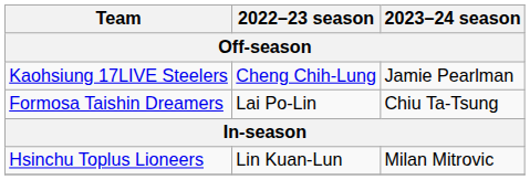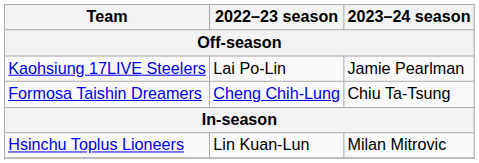Kaohsiung 17LIVE Steelers | 2022–23 season: Cheng Chih-Lung -> Lai Po-Lin
Formosa Taishin Dreamers | 2022–23 season: Lai Po-Lin -> Cheng Chih-Lung
